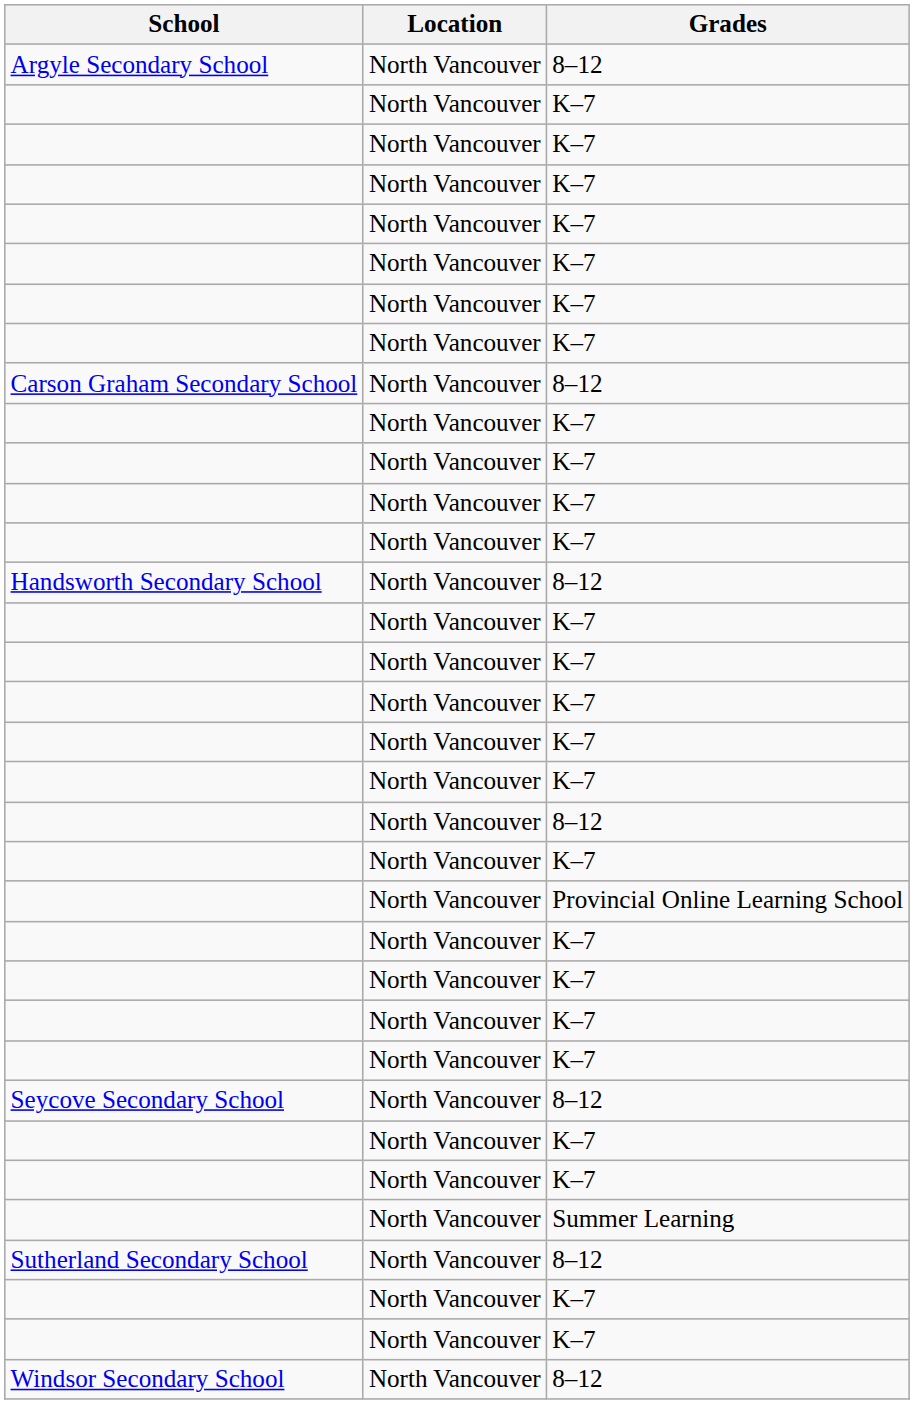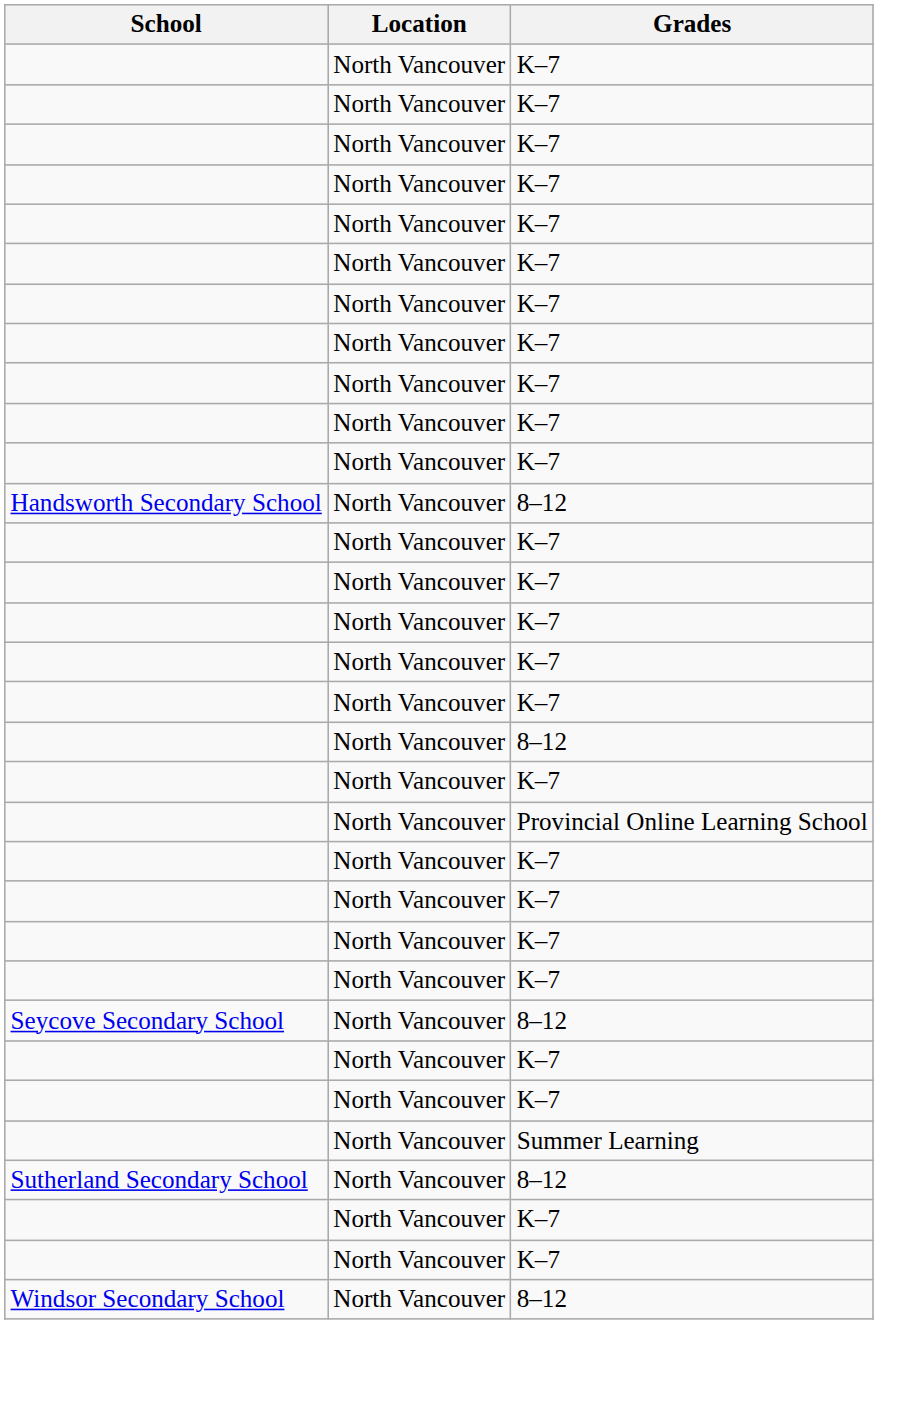- row: Argyle Secondary School | North Vancouver | 8–12
- row: Carson Graham Secondary School | North Vancouver | 8–12
